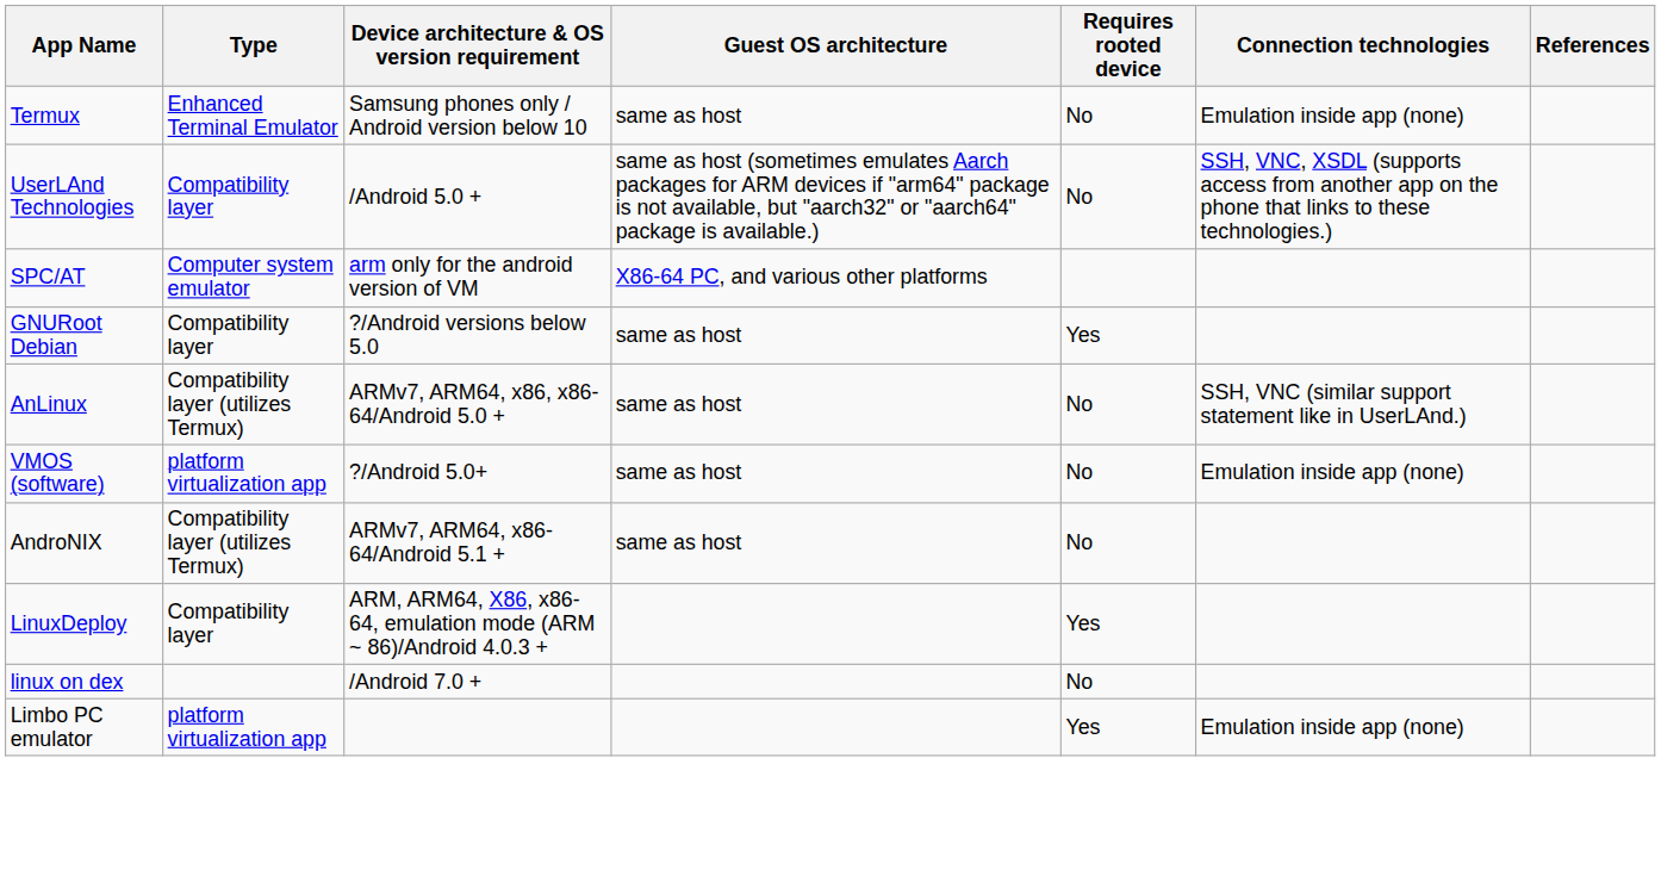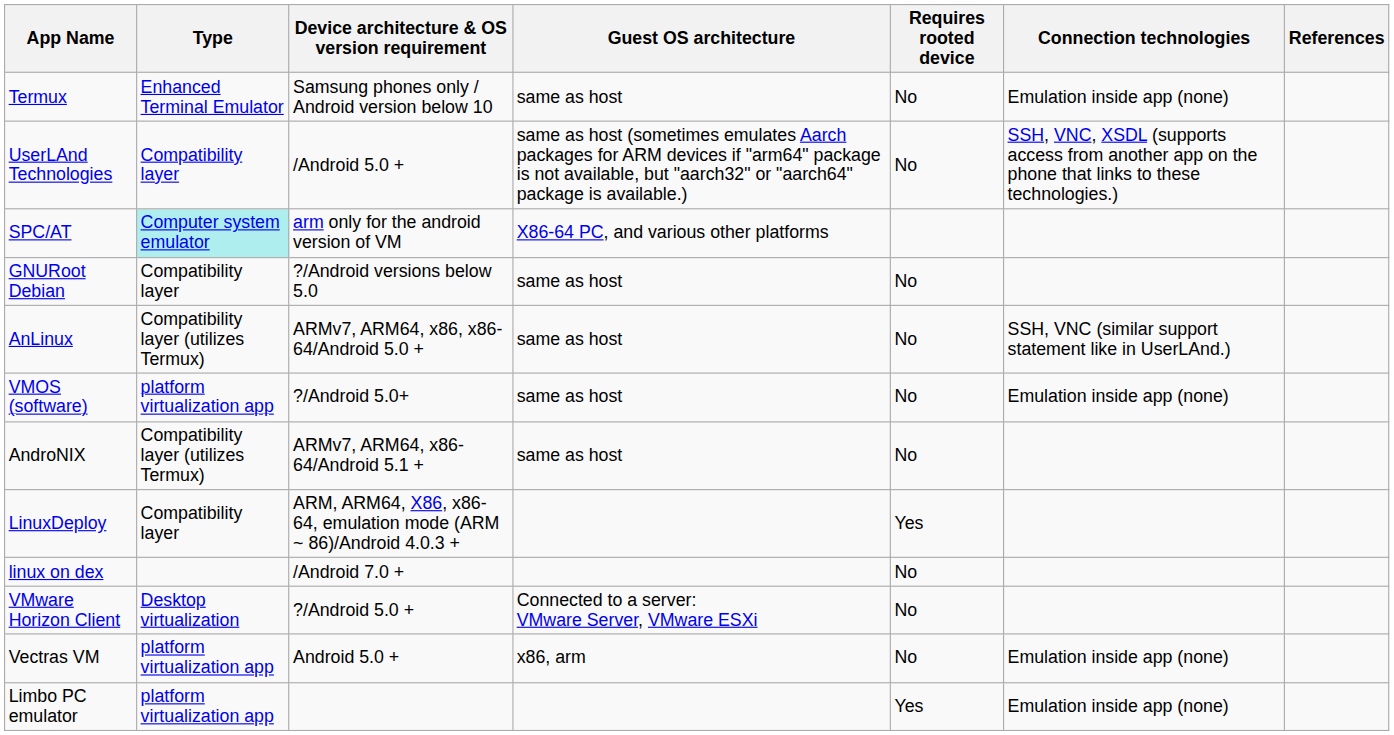SPC/AT | Type: no background -> paleturquoise background
GNURoot Debian | Requires rooted device: Yes -> No
+ row: VMware Horizon Client | Desktop virtualization | ?/Android 5.0 + | Connected to a server: VMware Server, VMware ESXi | No
+ row: Vectras VM | platform virtualization app | Android 5.0 + | x86, arm | No | Emulation inside app (none)
